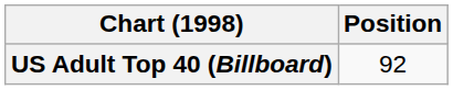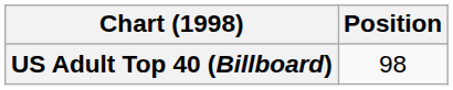US Adult Top 40 (Billboard) | Position: 92 -> 98
